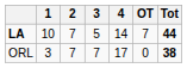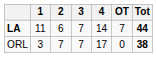LA | 1: 10 -> 11
LA | 2: 7 -> 6
LA | 3: 5 -> 7
